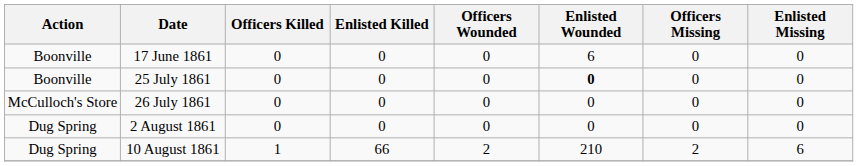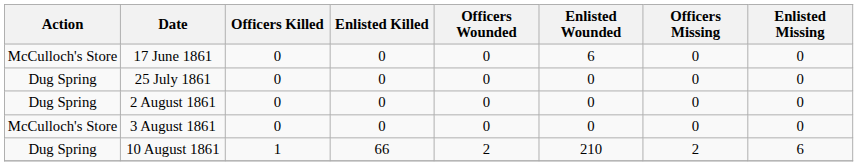17 June 1861 | Action: Boonville -> McCulloch's Store
25 July 1861 | Action: Boonville -> Dug Spring
25 July 1861 | Enlisted Wounded: bold -> normal
- row: McCulloch's Store | 26 July 1861 | 0 | 0 | 0 | 0 | 0 | 0
+ row: McCulloch's Store | 3 August 1861 | 0 | 0 | 0 | 0 | 0 | 0
